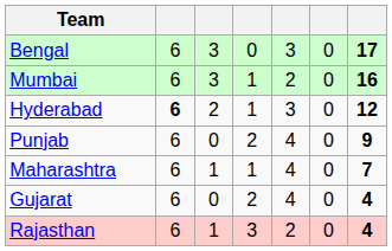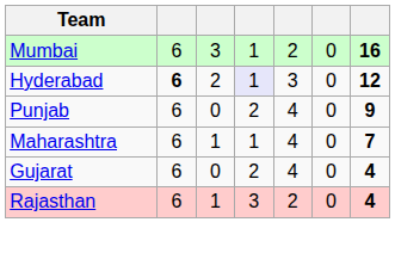- row: Bengal | 6 | 3 | 0 | 3 | 0 | 17
Hyderabad | column 4: no background -> lavender background
